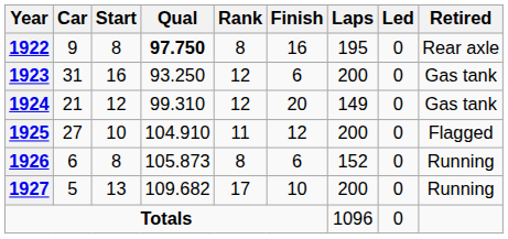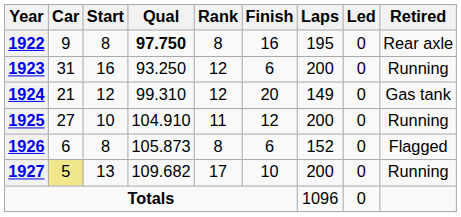1923 | Retired: Gas tank -> Running
1925 | Retired: Flagged -> Running
1926 | Retired: Running -> Flagged
1927 | Car: no background -> khaki background
